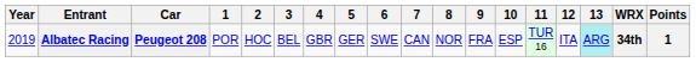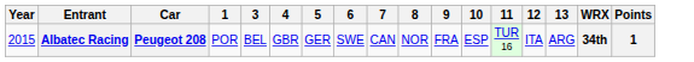- column: 2 | HOC
Albatec Racing | Year: 2019 -> 2015
Albatec Racing | 13: paleturquoise background -> no background
